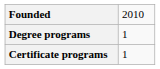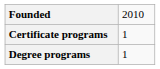rows swapped: Degree programs <-> Certificate programs
